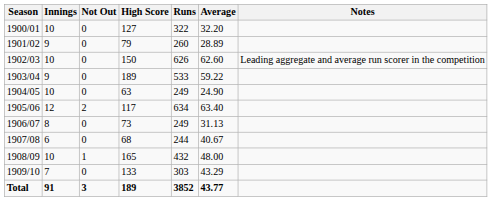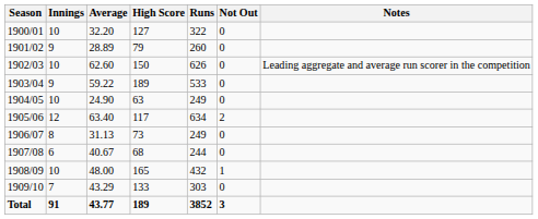columns swapped: Not Out <-> Average
